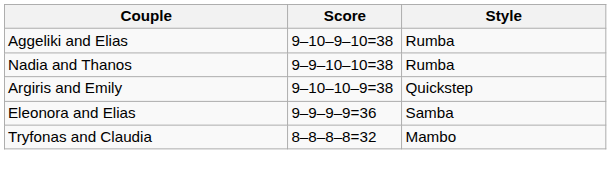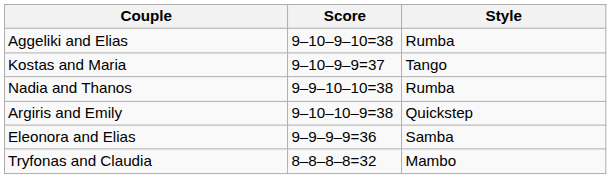+ row: Kostas and Maria | 9–10–9–9=37 | Tango
